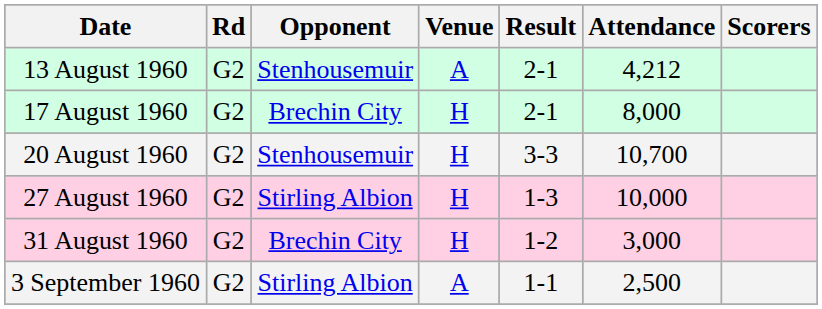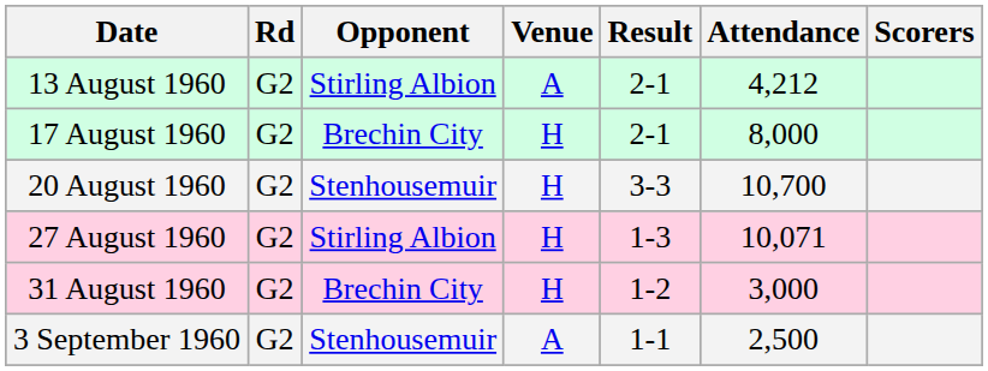13 August 1960 | Opponent: Stenhousemuir -> Stirling Albion
27 August 1960 | Attendance: 10,000 -> 10,071
3 September 1960 | Opponent: Stirling Albion -> Stenhousemuir
